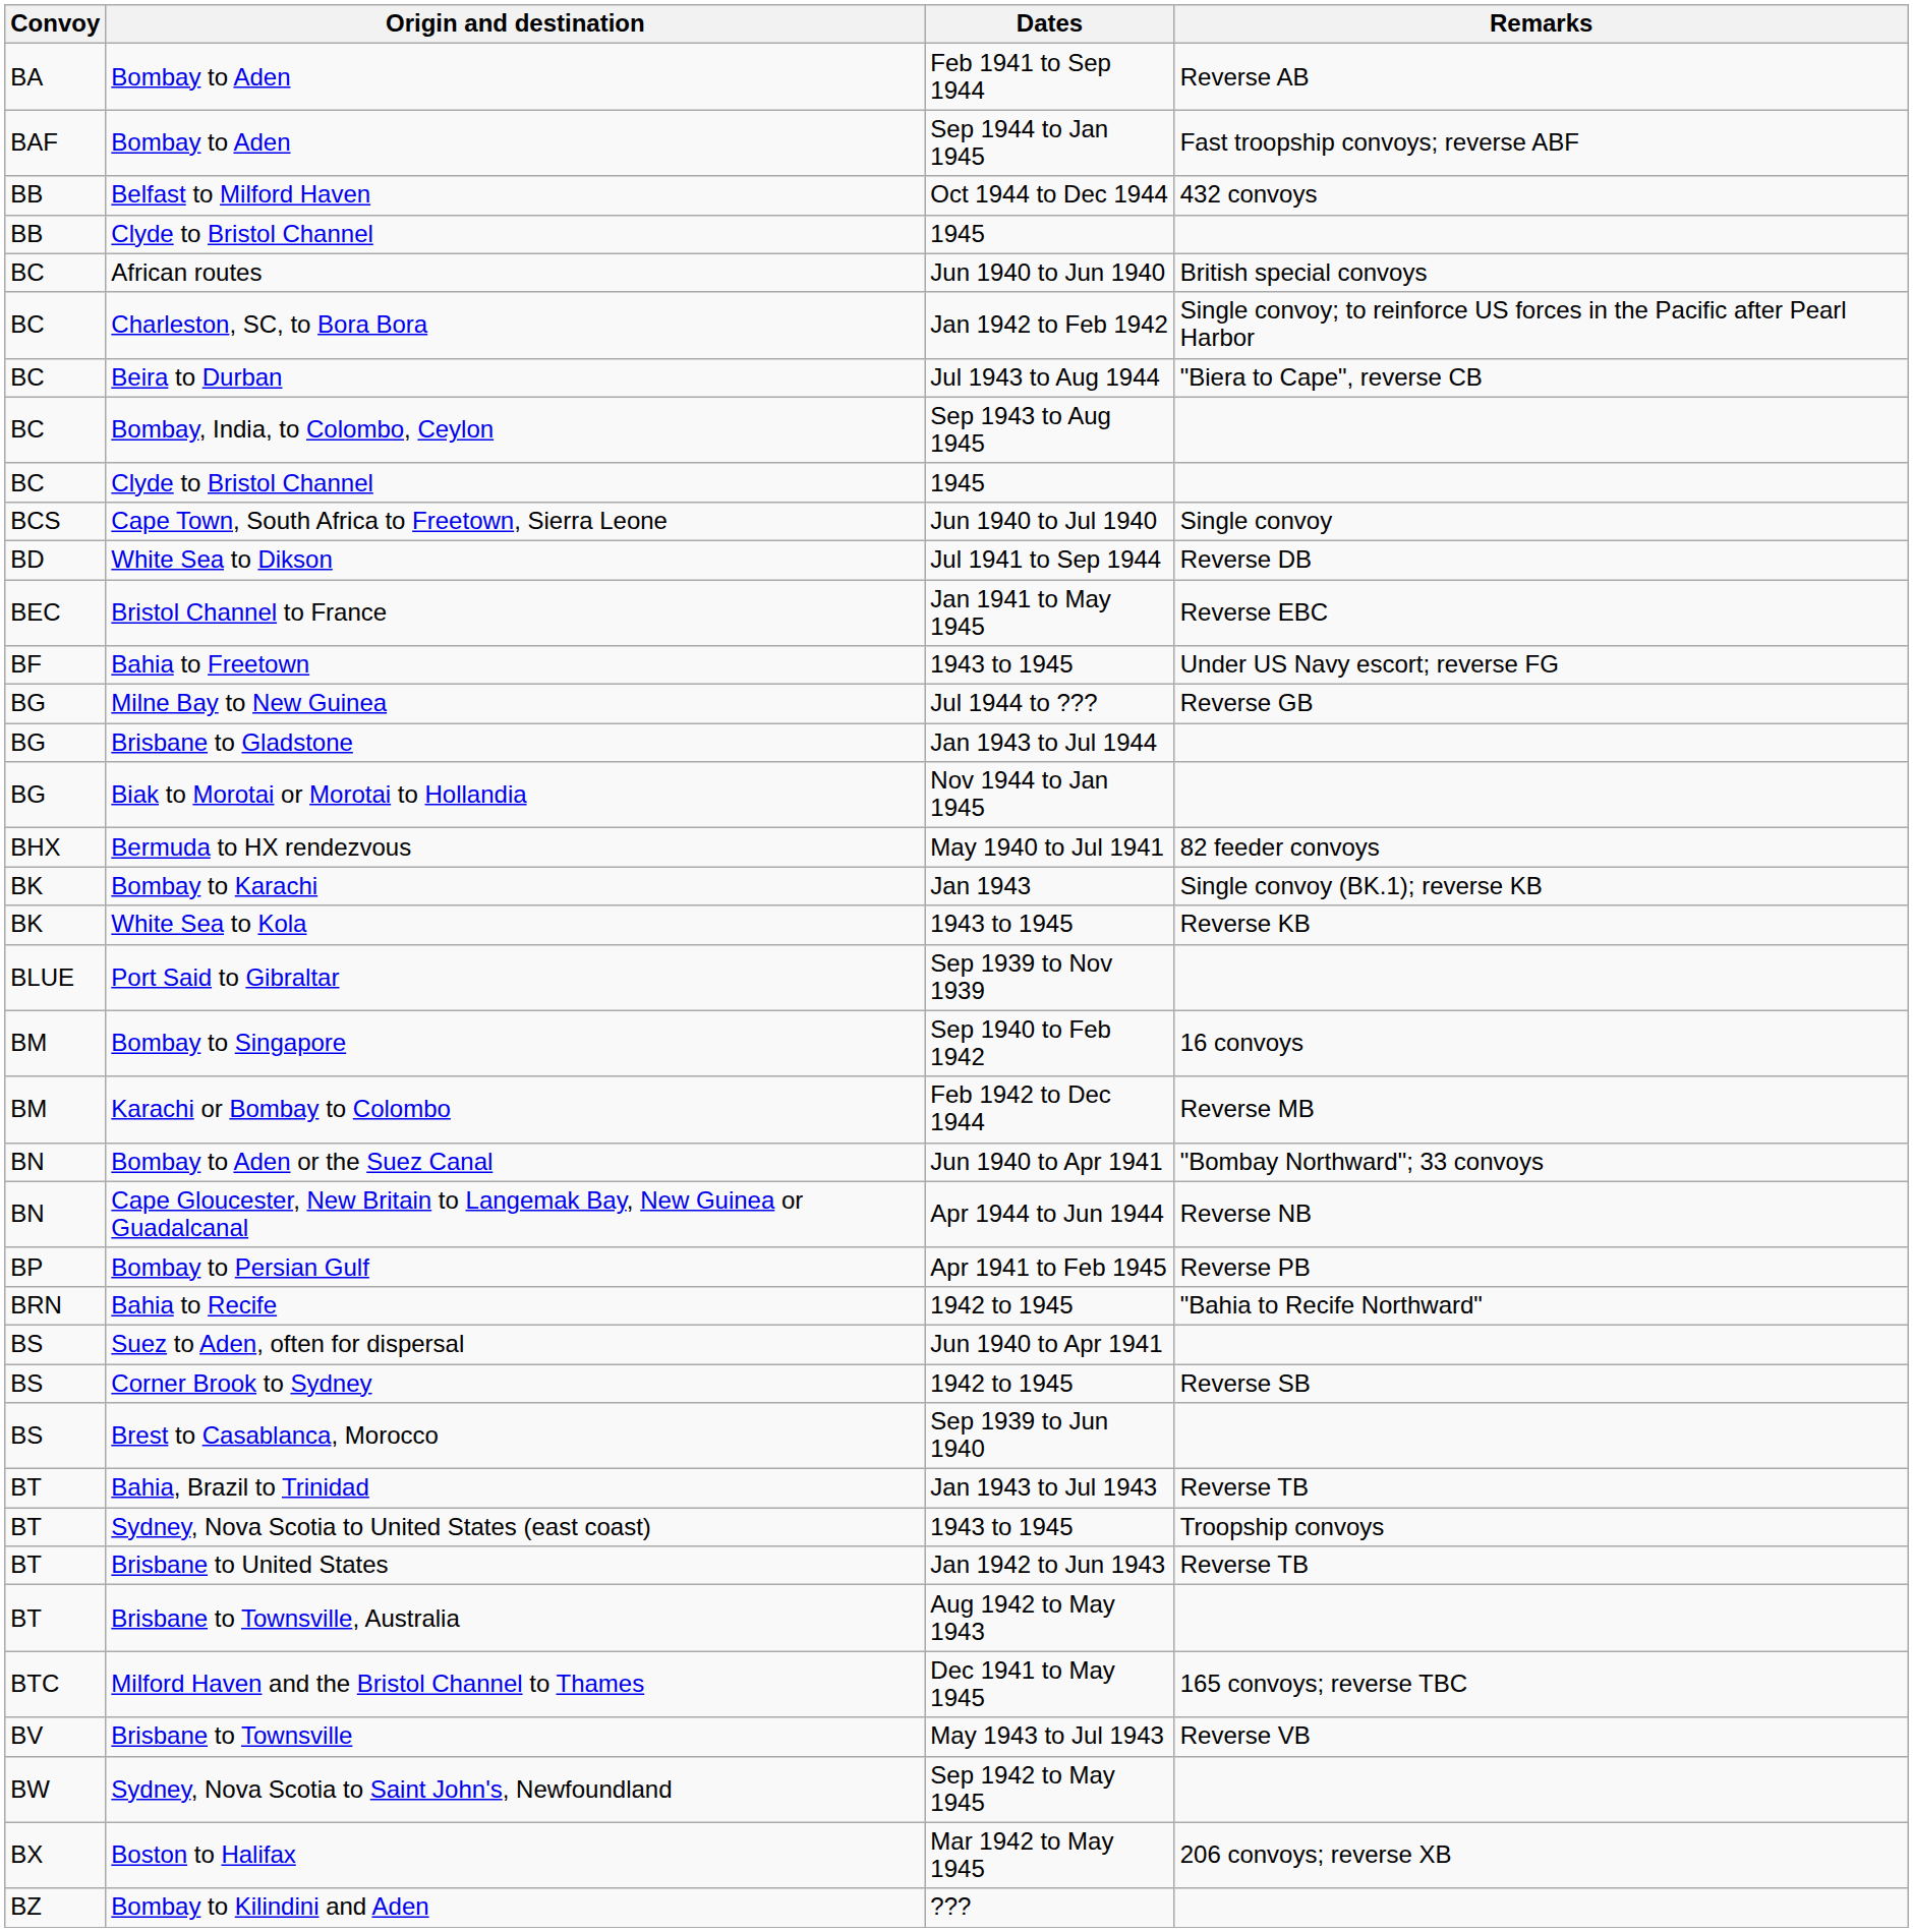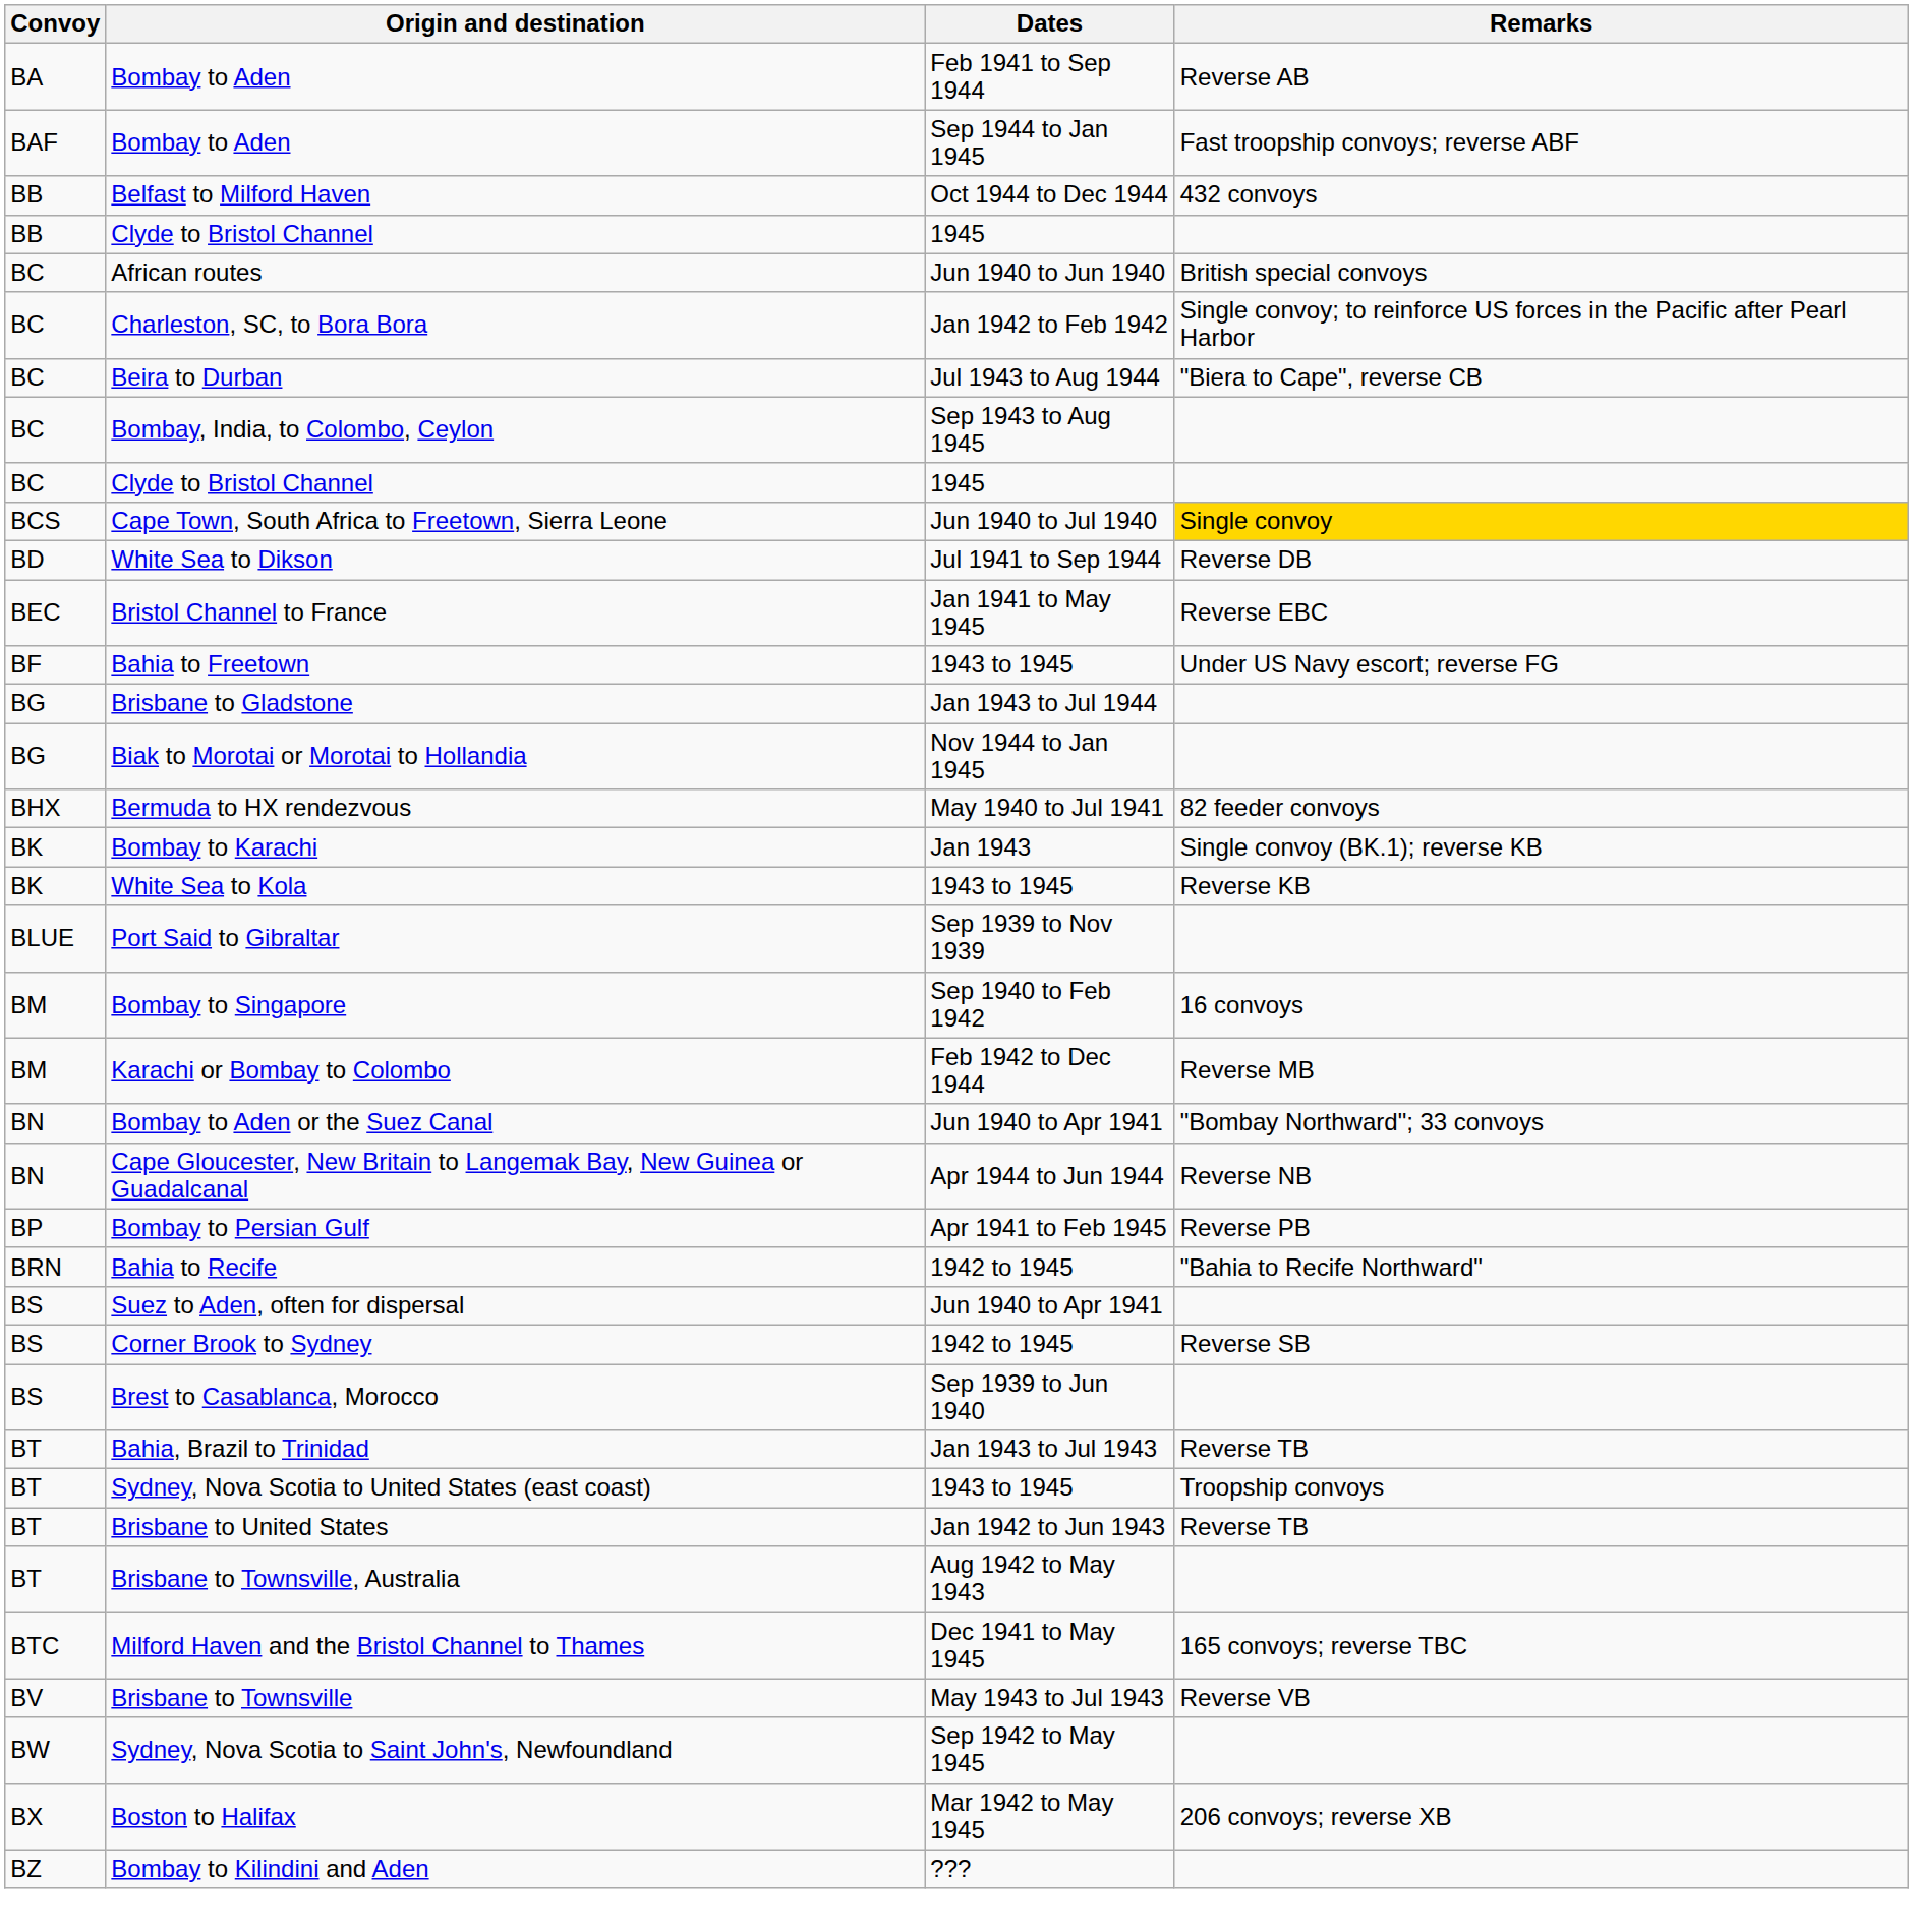Cape Town, South Africa to Freetown, Sierra Leone | Remarks: no background -> gold background
- row: BG | Milne Bay to New Guinea | Jul 1944 to ??? | Reverse GB
